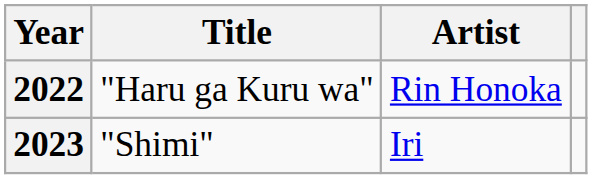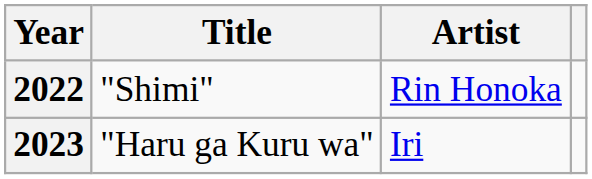2022 | Title: "Haru ga Kuru wa" -> "Shimi"
2023 | Title: "Shimi" -> "Haru ga Kuru wa"
